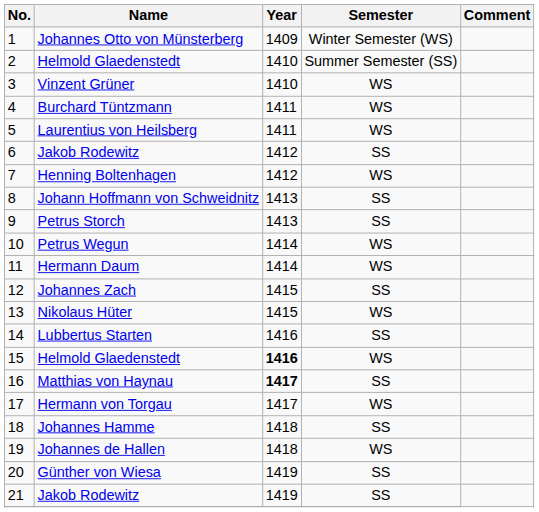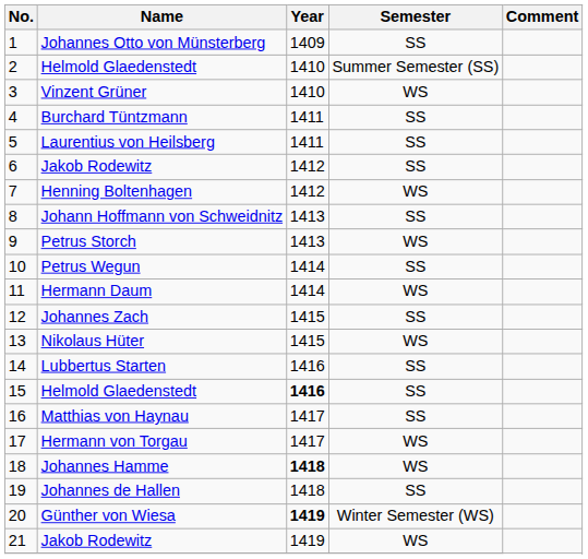Johannes Otto von Münsterberg | Semester: Winter Semester (WS) -> SS
Burchard Tüntzmann | Semester: WS -> SS
Laurentius von Heilsberg | Semester: WS -> SS
Petrus Storch | Semester: SS -> WS
Petrus Wegun | Semester: WS -> SS
15 / Helmold Glaedenstedt | Semester: WS -> SS
Matthias von Haynau | Year: bold -> normal
Johannes Hamme | Year: normal -> bold
Johannes Hamme | Semester: SS -> WS
Johannes de Hallen | Semester: WS -> SS
Günther von Wiesa | Year: normal -> bold
Günther von Wiesa | Semester: SS -> Winter Semester (WS)
21 / Jakob Rodewitz | Semester: SS -> WS
